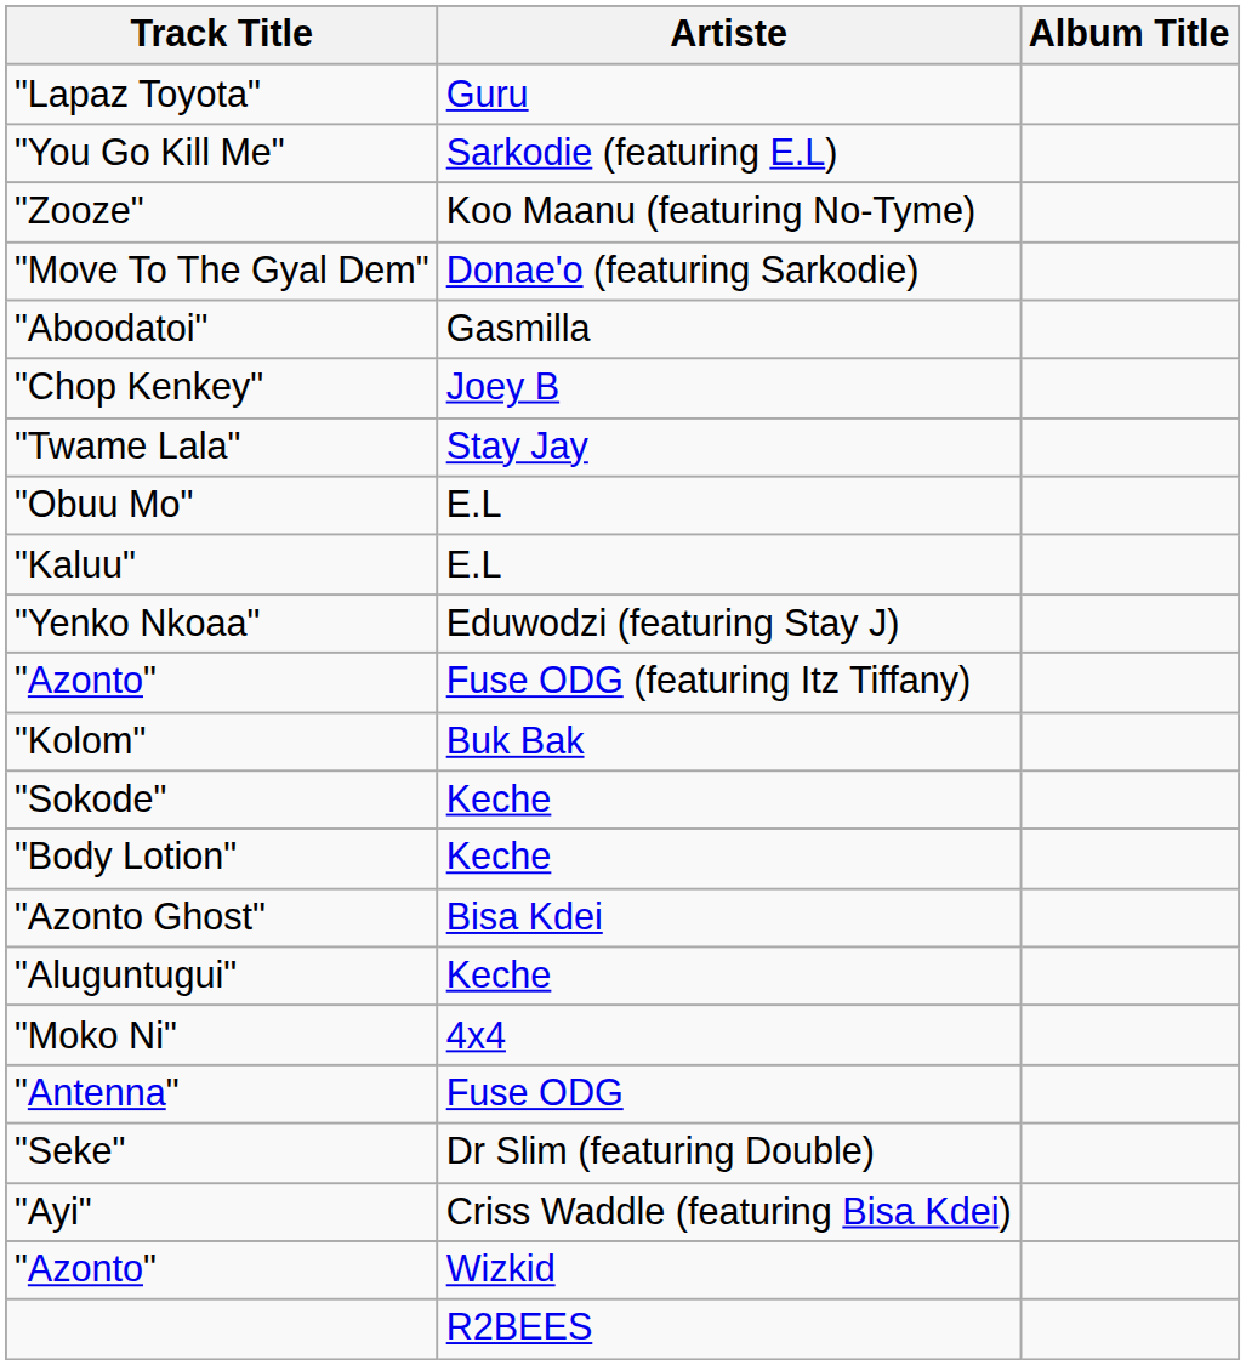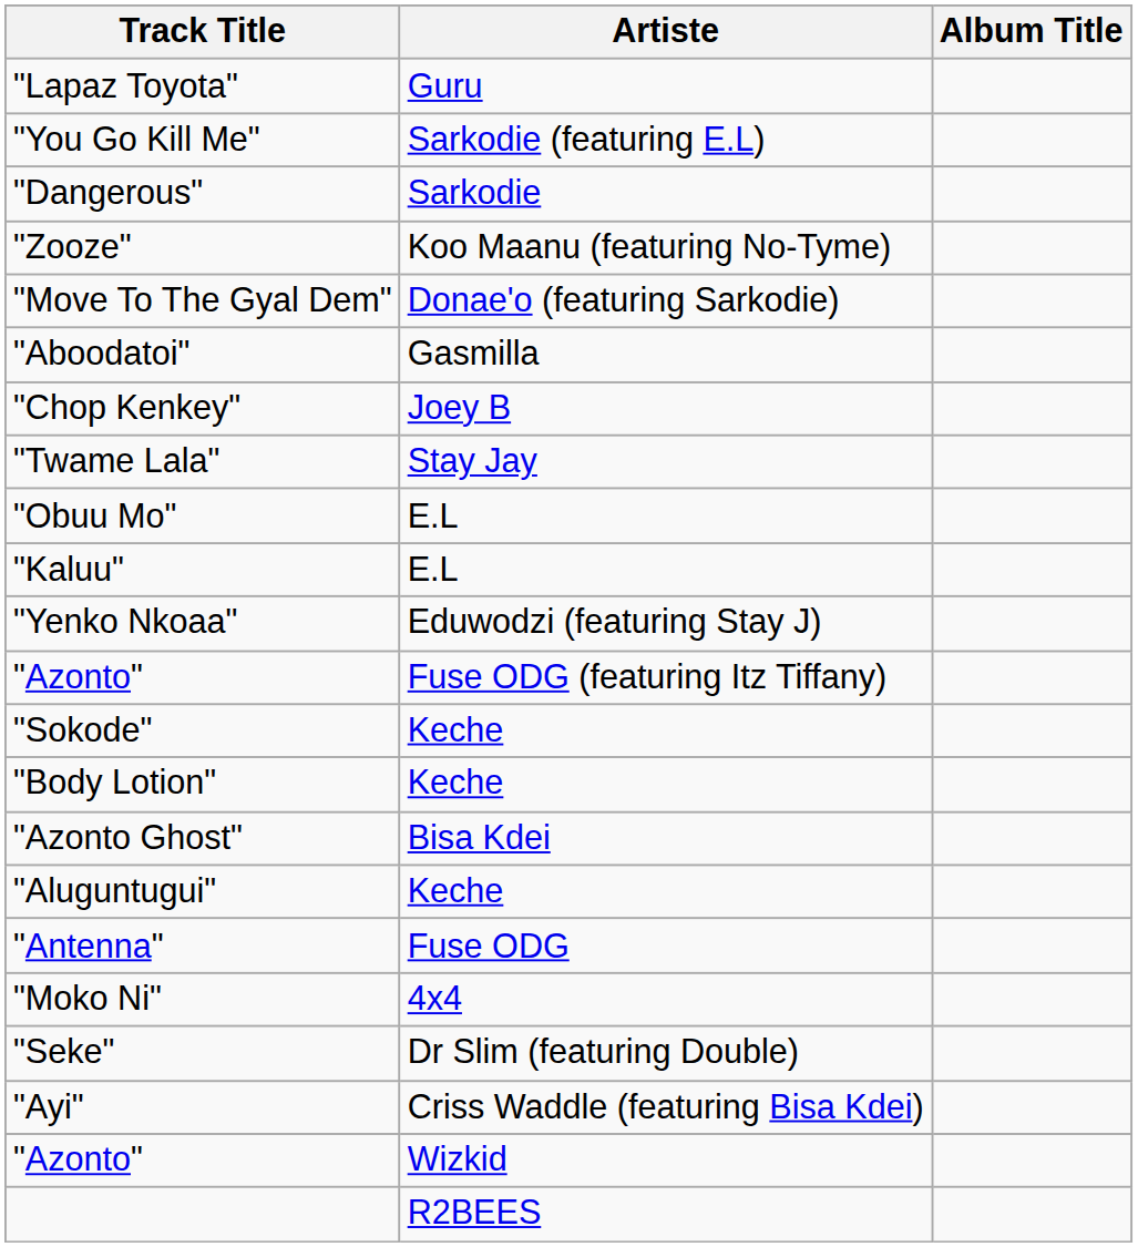+ row: "Dangerous" | Sarkodie
- row: "Kolom" | Buk Bak
rows swapped: "Moko Ni" <-> "Antenna"
